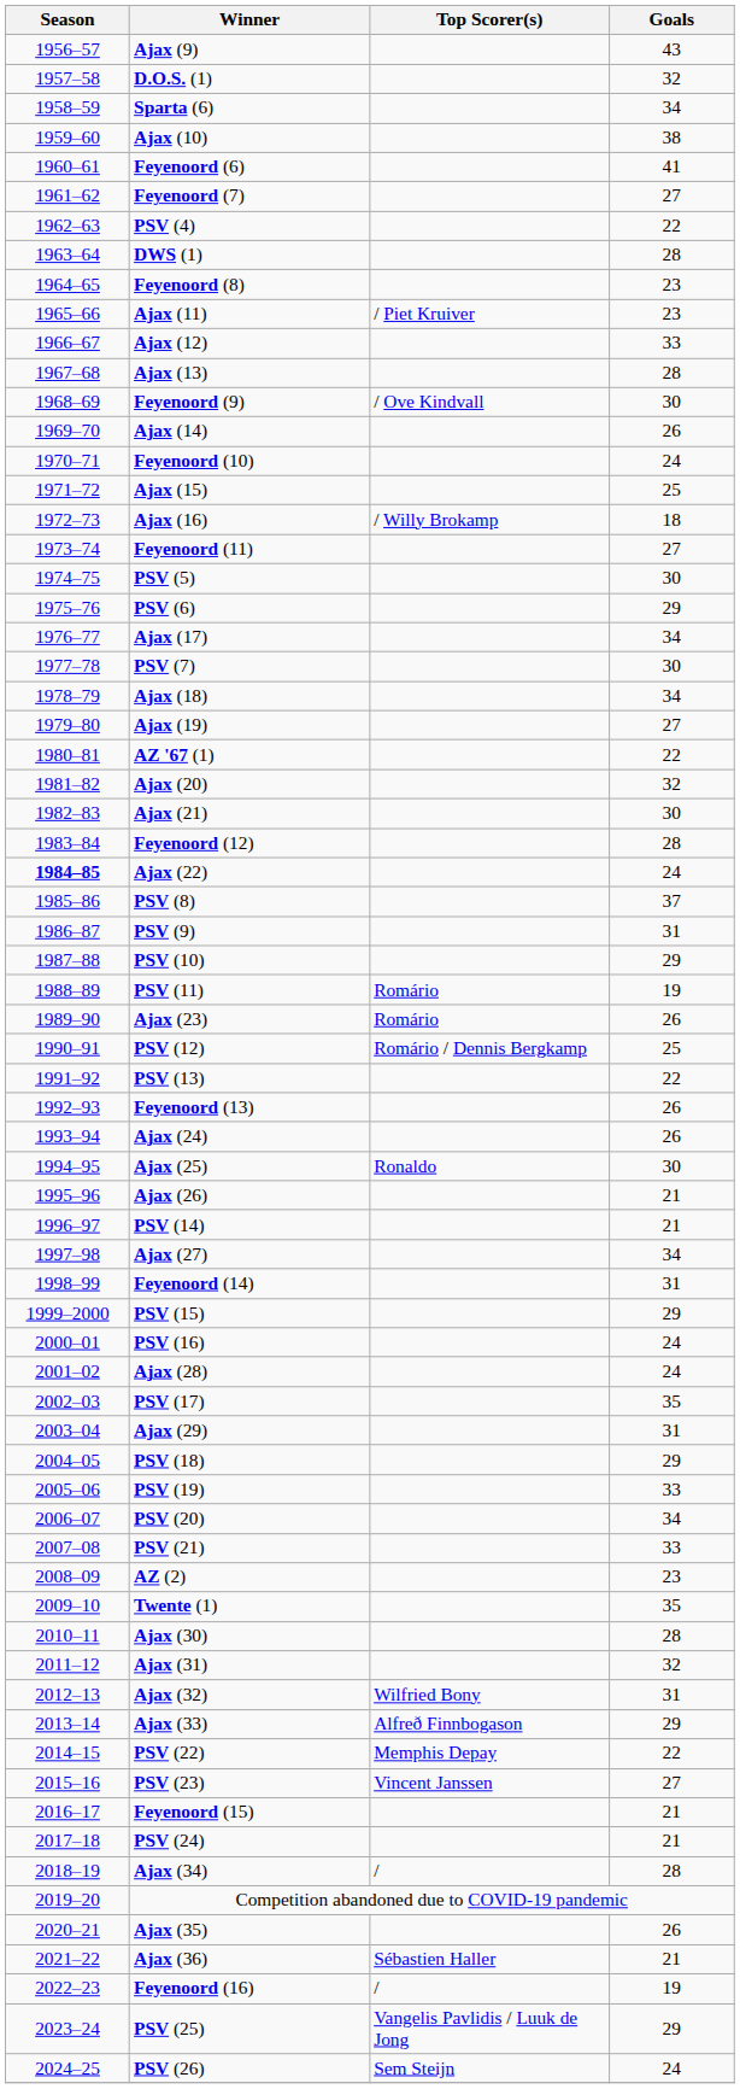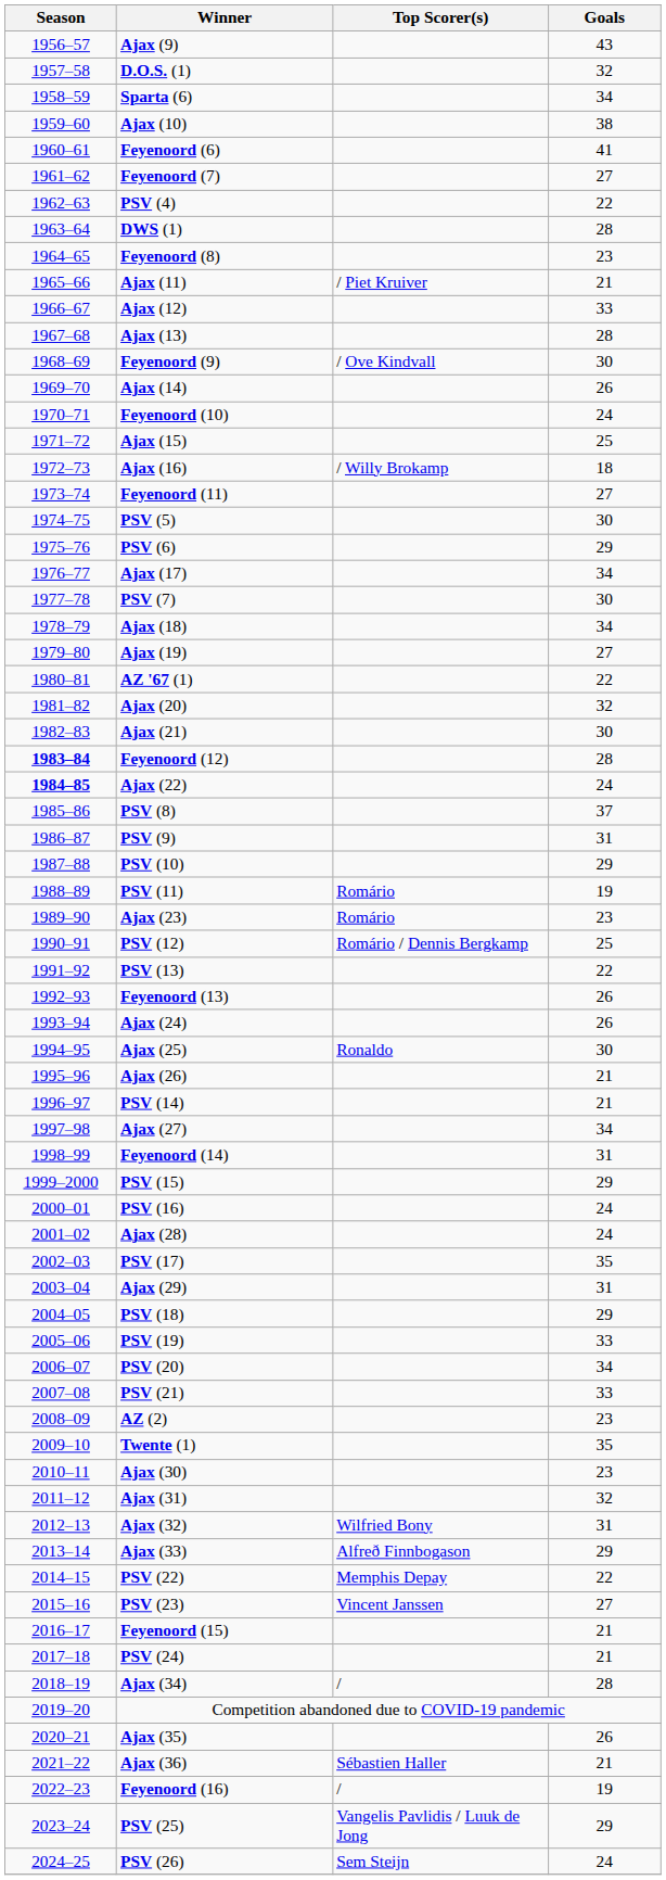Ajax (11) | Goals: 23 -> 21
Feyenoord (12) | Season: normal -> bold
Ajax (23) | Goals: 26 -> 23
Ajax (30) | Goals: 28 -> 23
